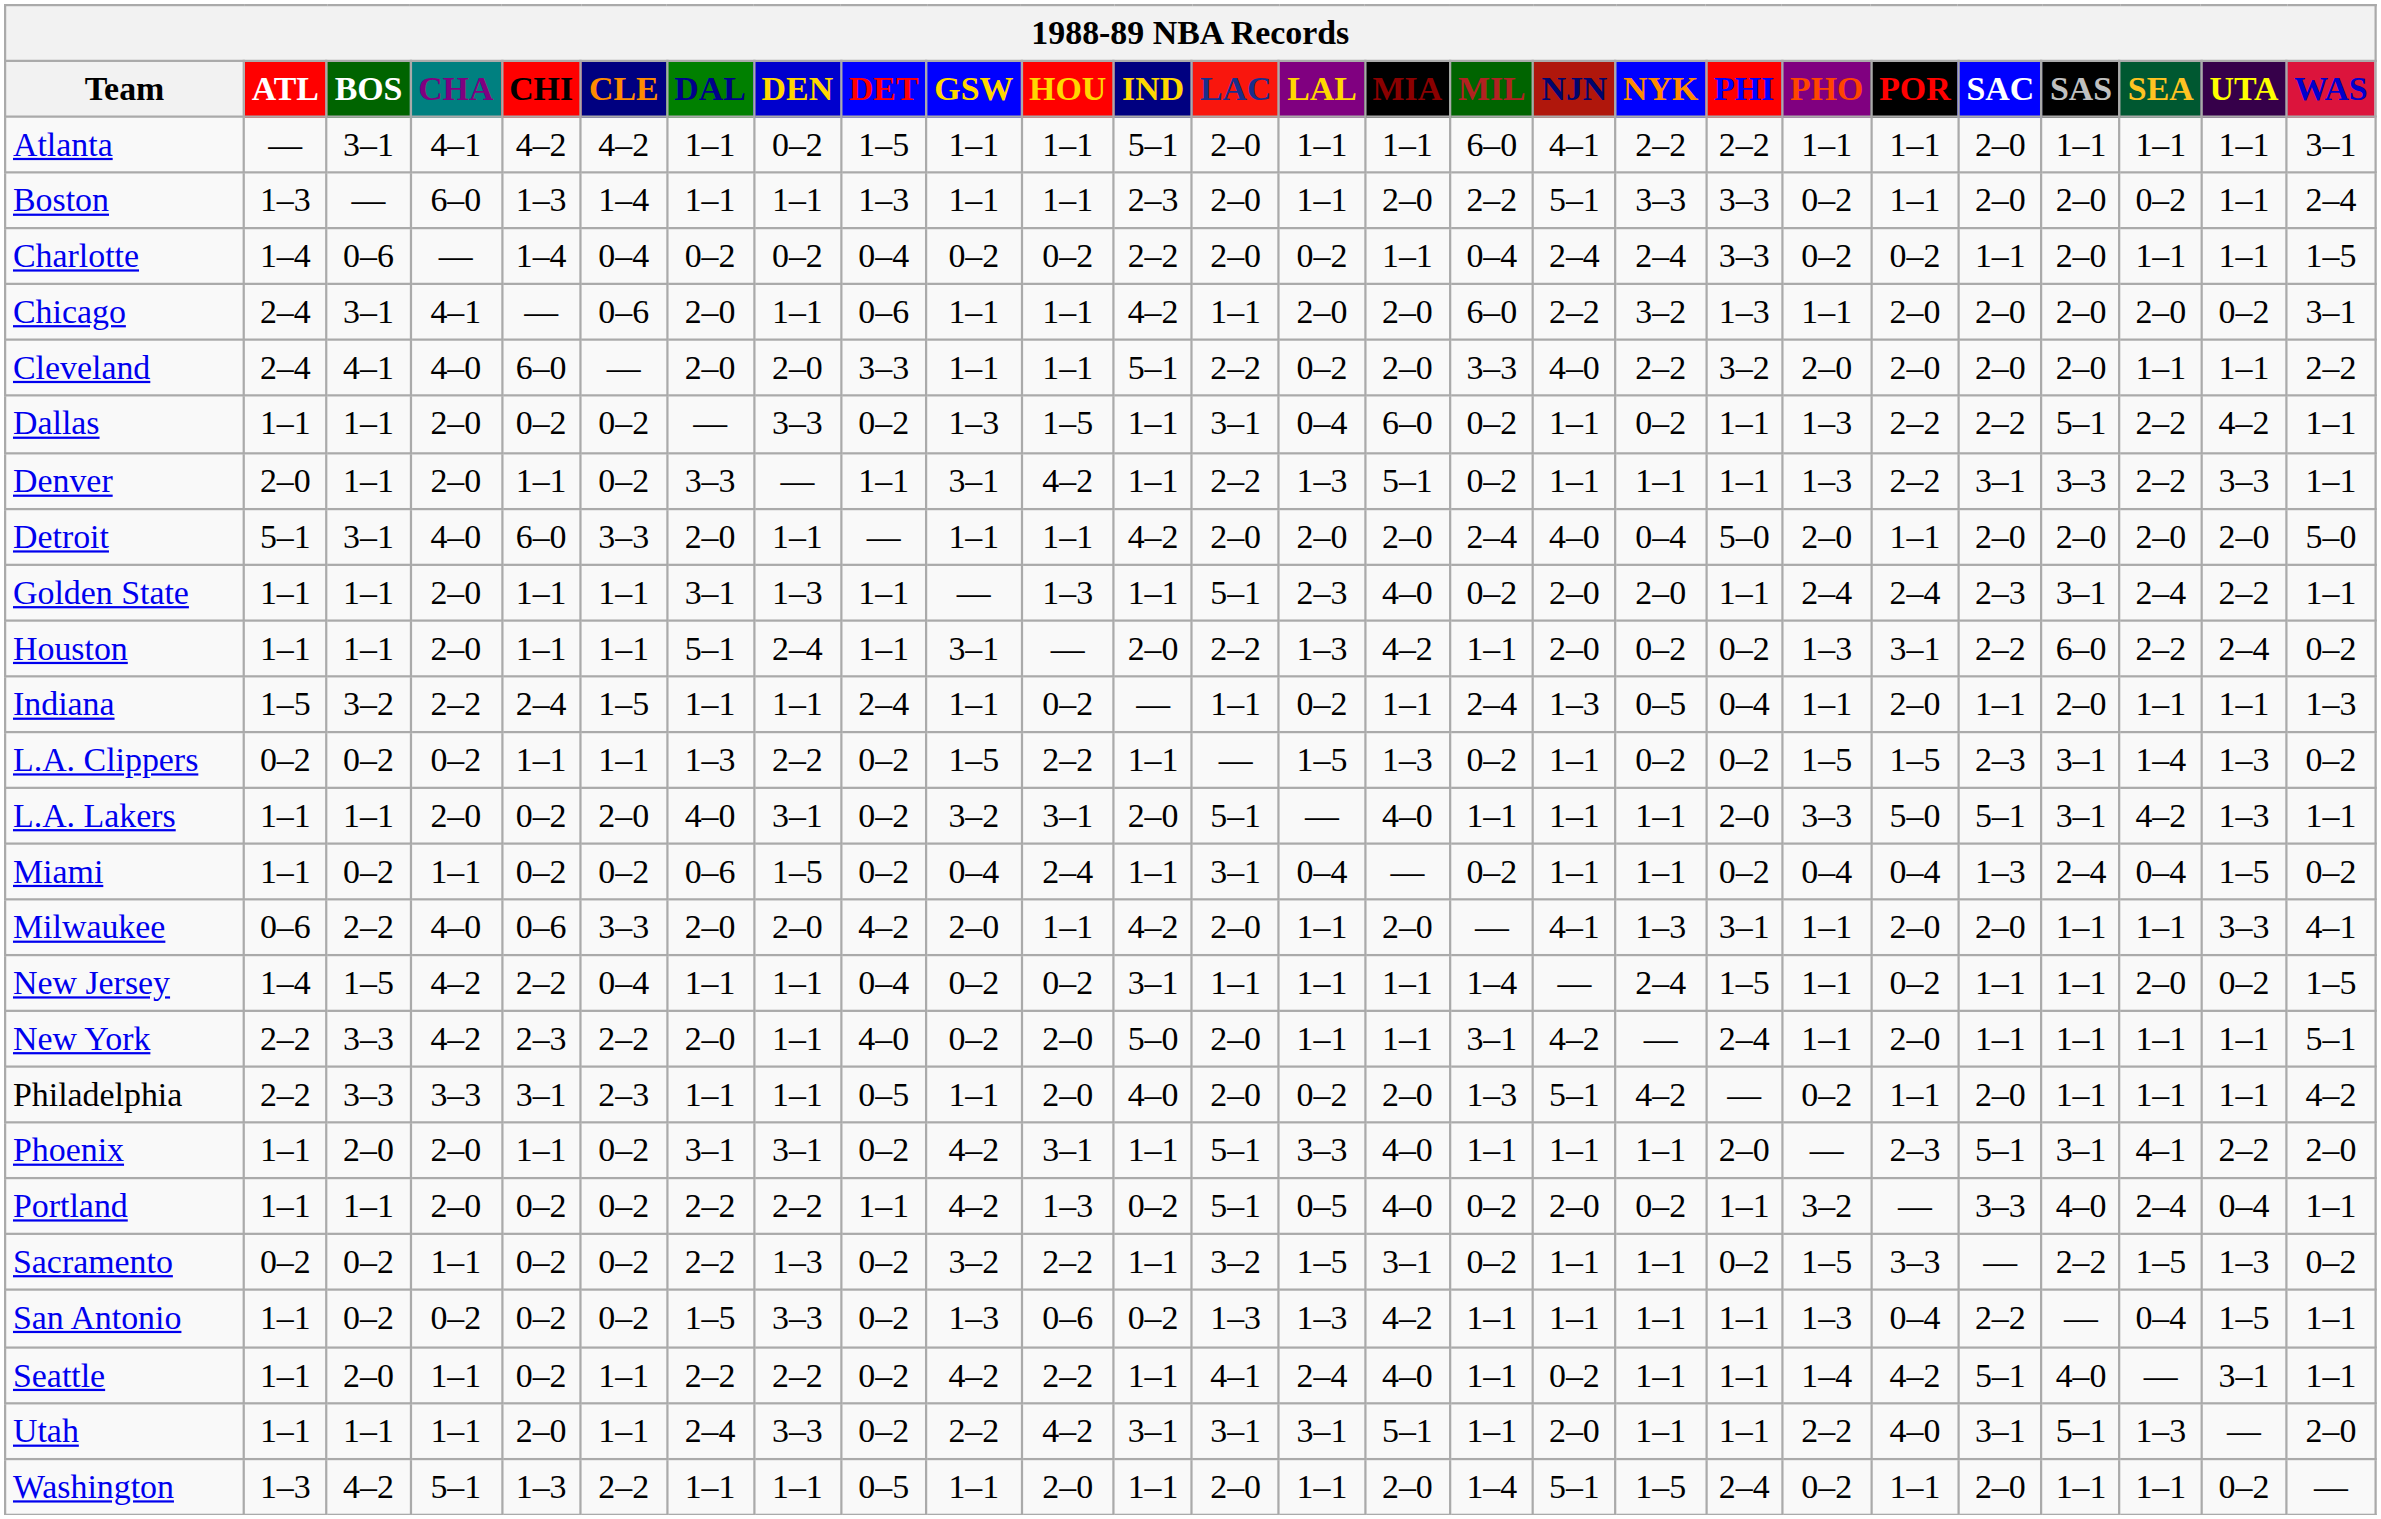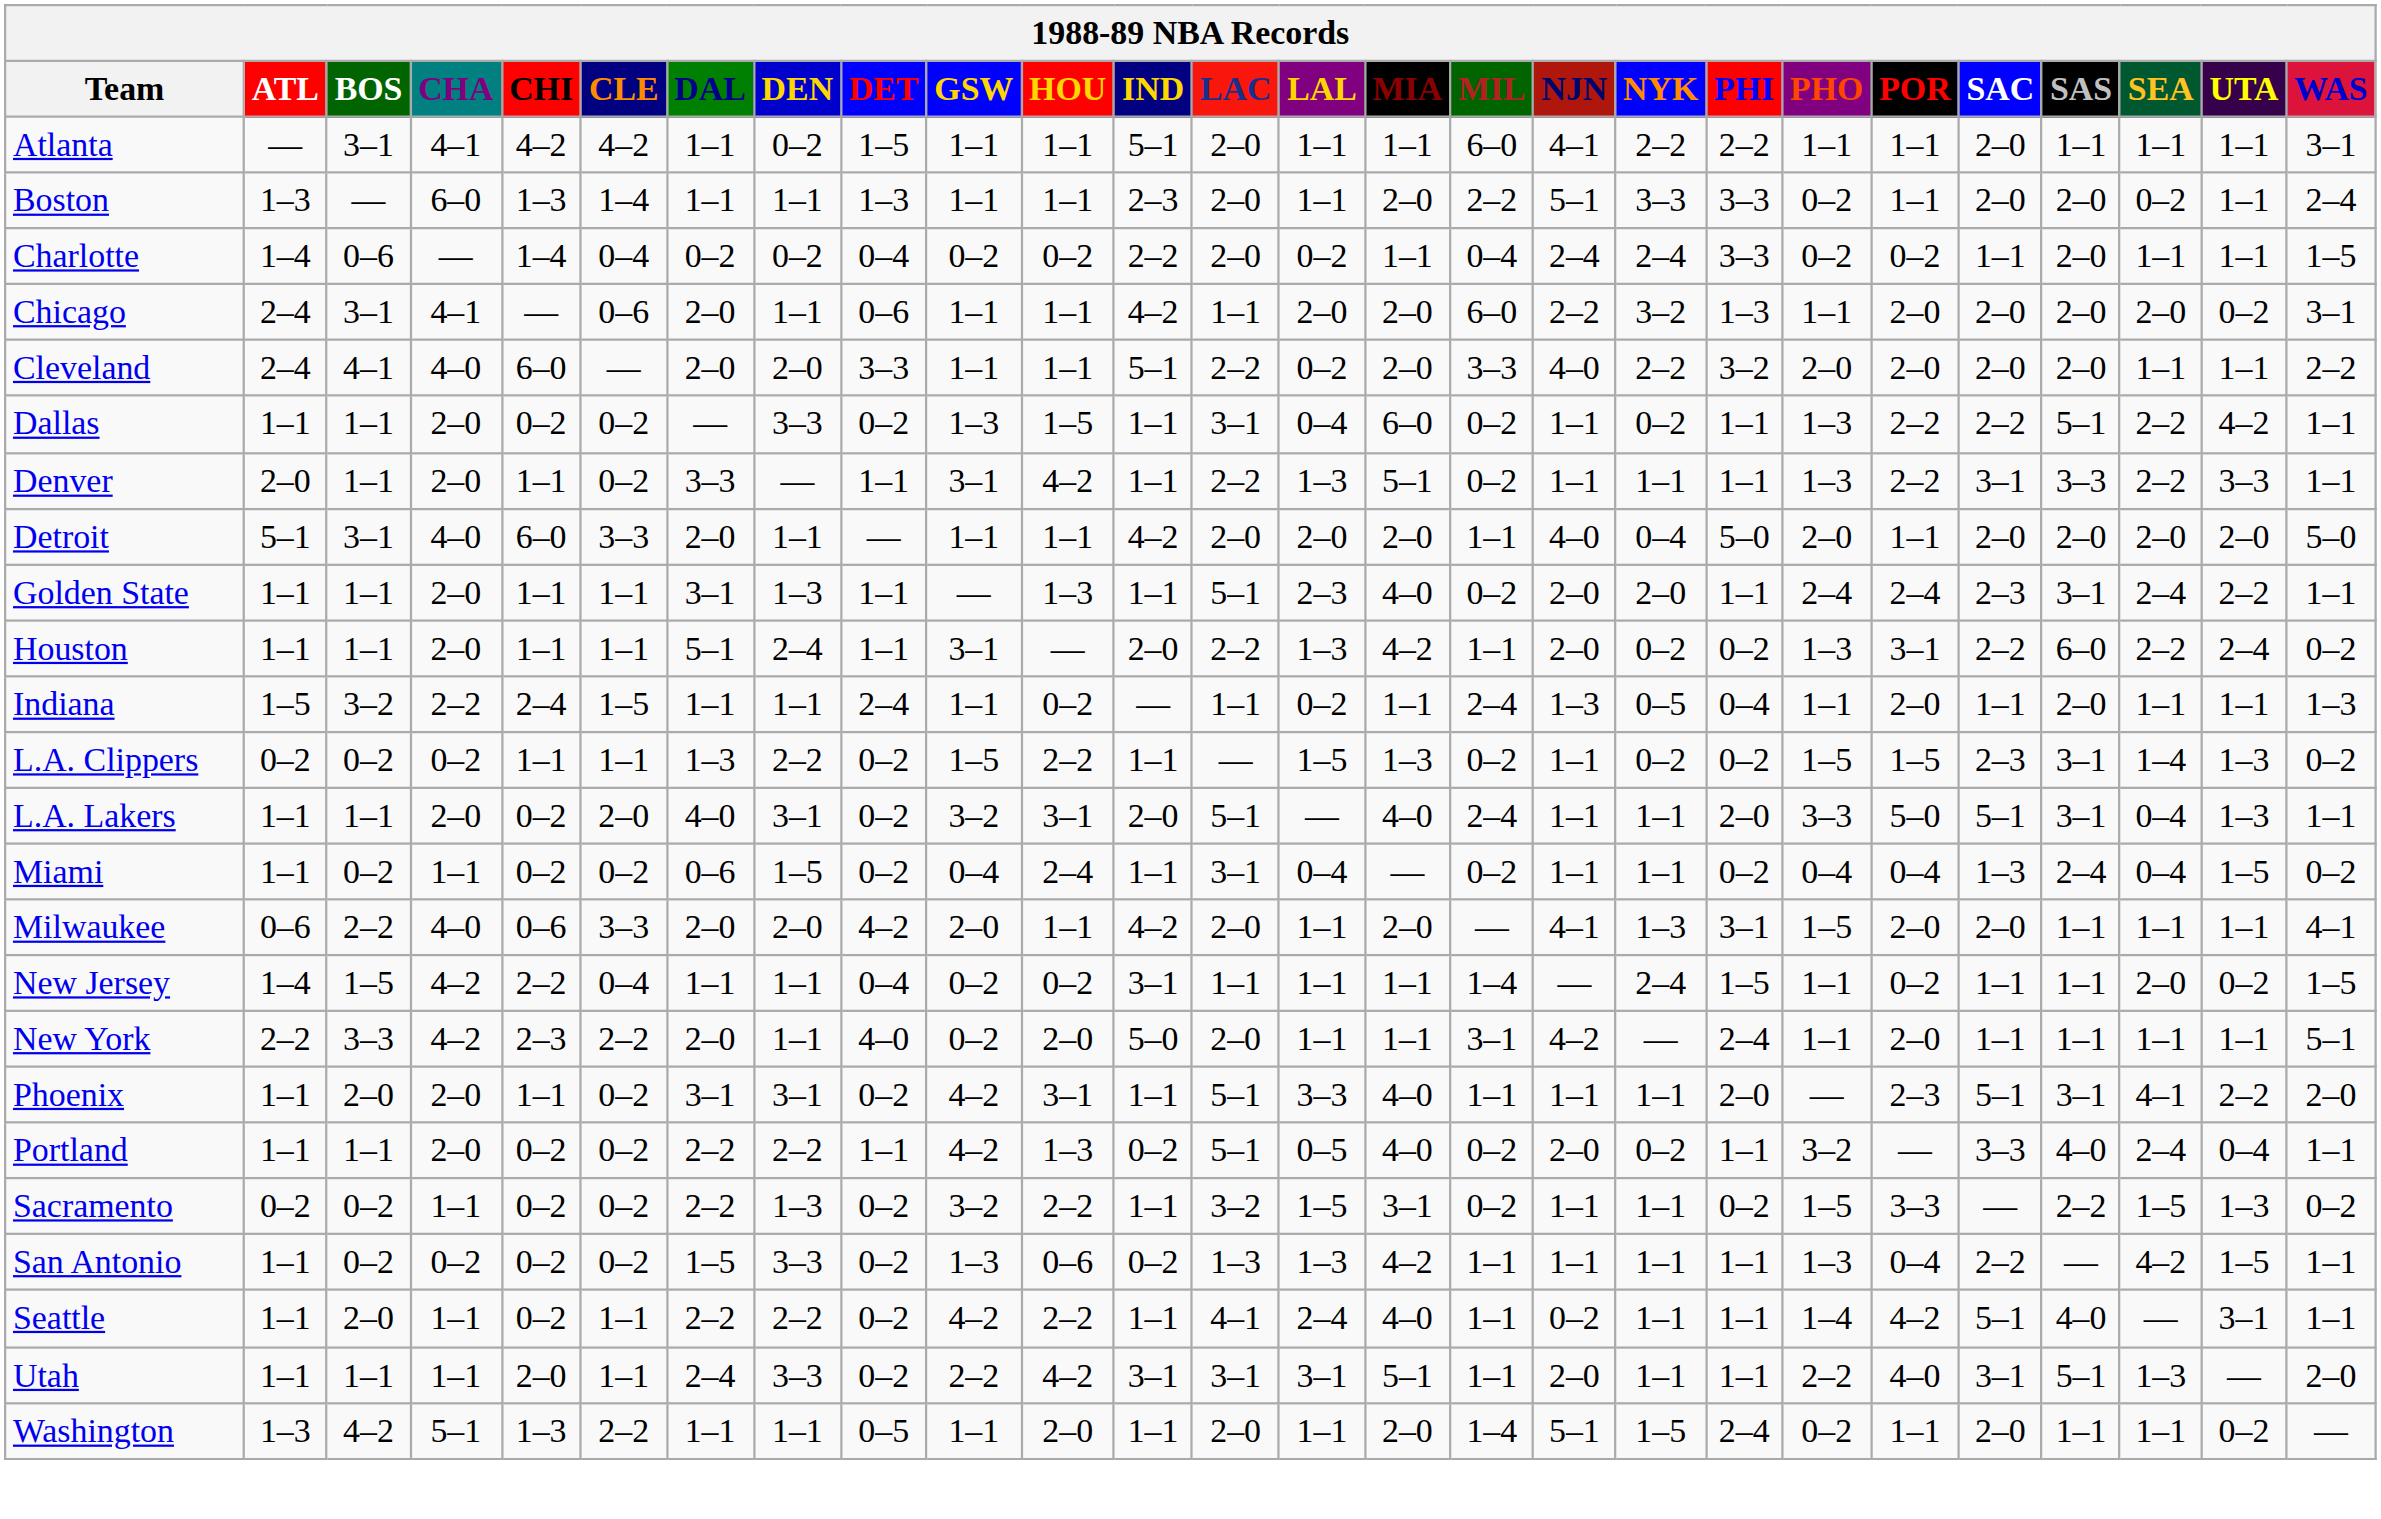Detroit | MIL: 2–4 -> 1–1
L.A. Lakers | MIL: 1–1 -> 2–4
L.A. Lakers | SEA: 4–2 -> 0–4
Milwaukee | PHO: 1–1 -> 1–5
Milwaukee | UTA: 3–3 -> 1–1
- row: Philadelphia | 2–2 | 3–3 | 3–3 | 3–1 | 2–3 | 1–1 | 1–1 | 0–5 | 1–1 | 2–0 | 4–0 | 2–0 | 0–2 | 2–0 | 1–3 | 5–1 | 4–2 | — | 0–2 | 1–1 | 2–0 | 1–1 | 1–1 | 1–1 | 4–2
San Antonio | SEA: 0–4 -> 4–2
